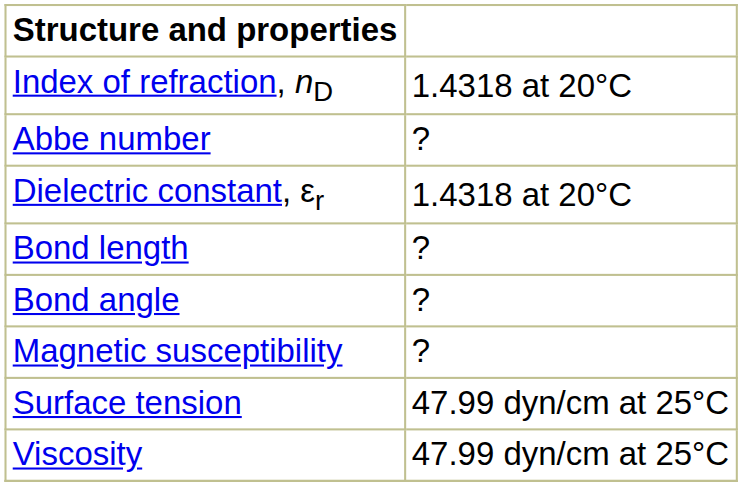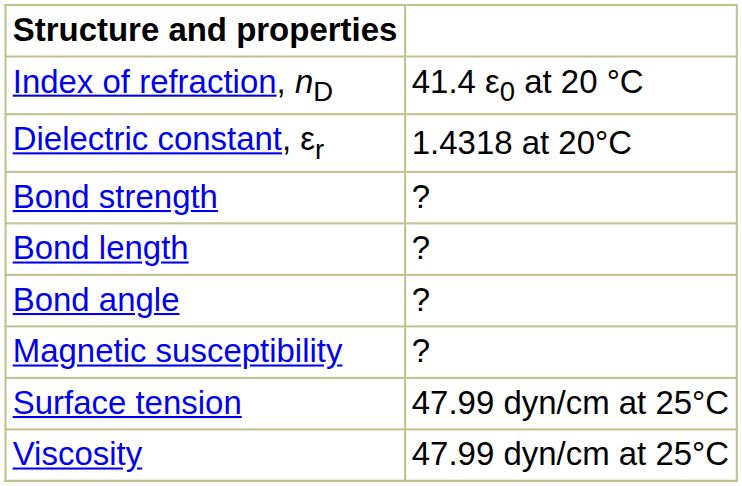Index of refraction, nD | column 2: 1.4318 at 20°C -> 41.4 ε0 at 20 °C
- row: Abbe number | ?
+ row: Bond strength | ?
